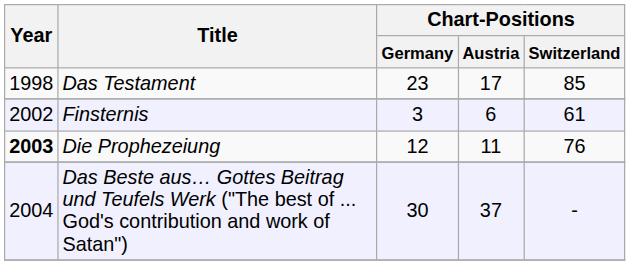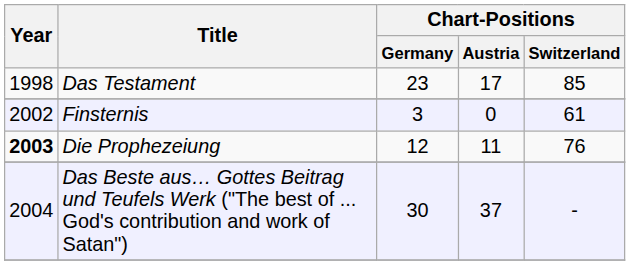Finsternis | Chart-Positions / Austria: 6 -> 0
